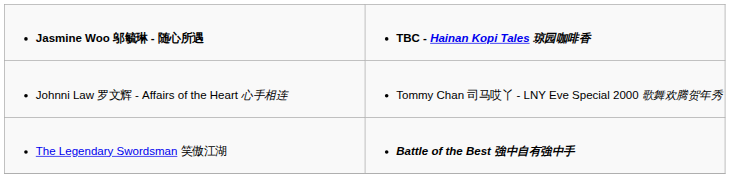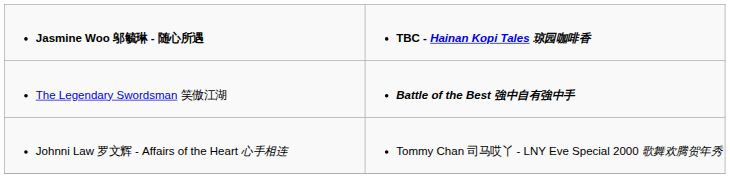rows swapped: Johnni Law 罗文辉 - Affairs of the Heart 心手相连 <-> The Legendary Swordsman 笑傲江湖
